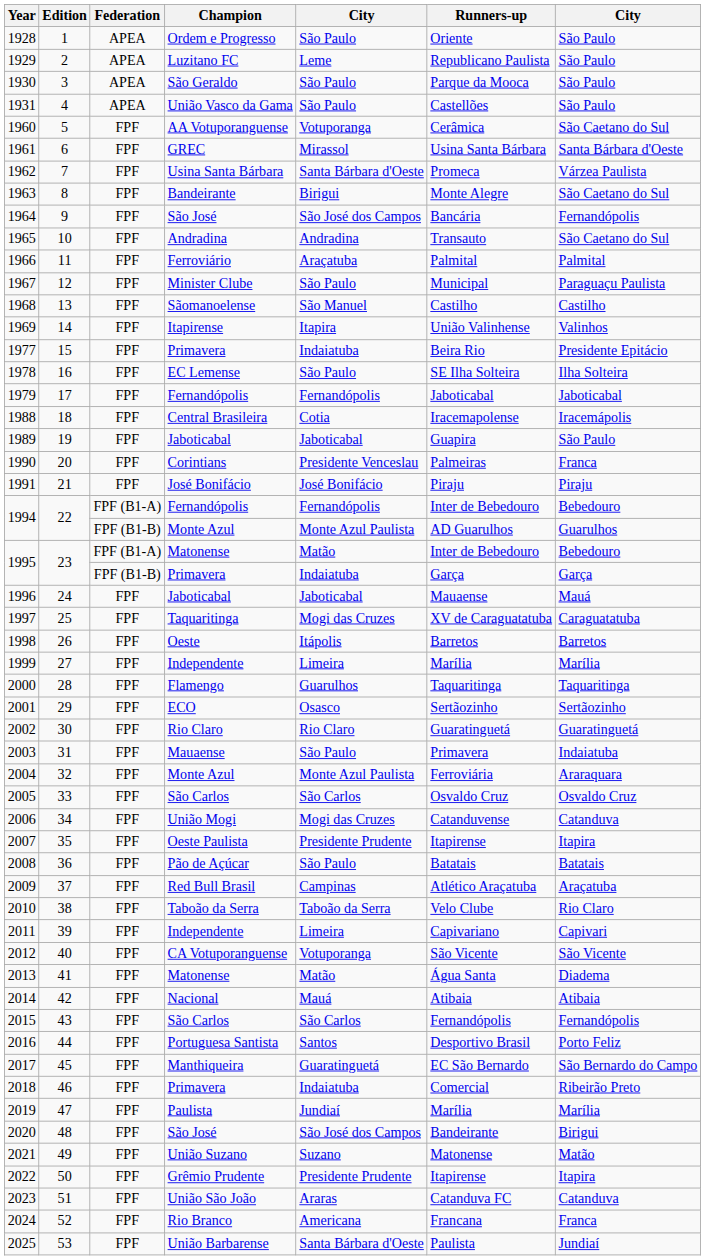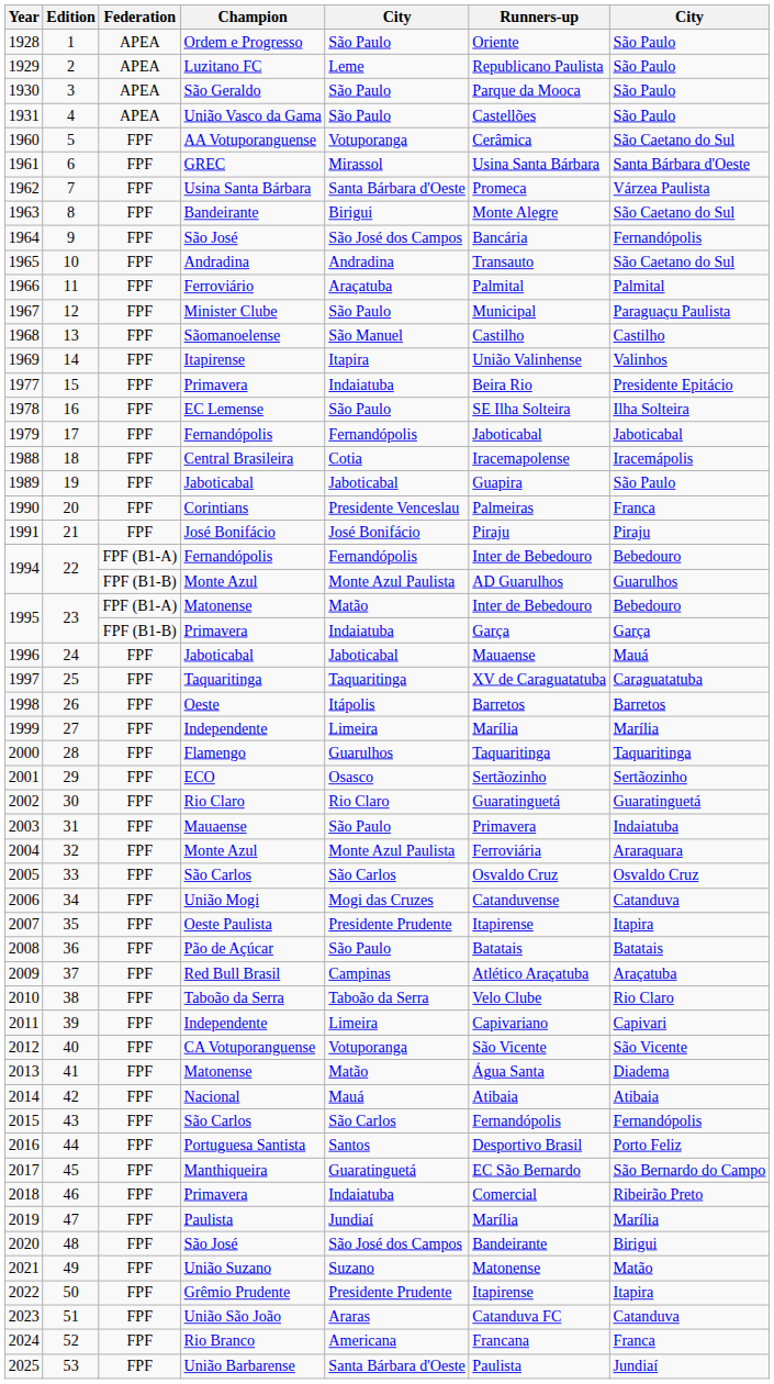1997 | column 5: Mogi das Cruzes -> Taquaritinga
